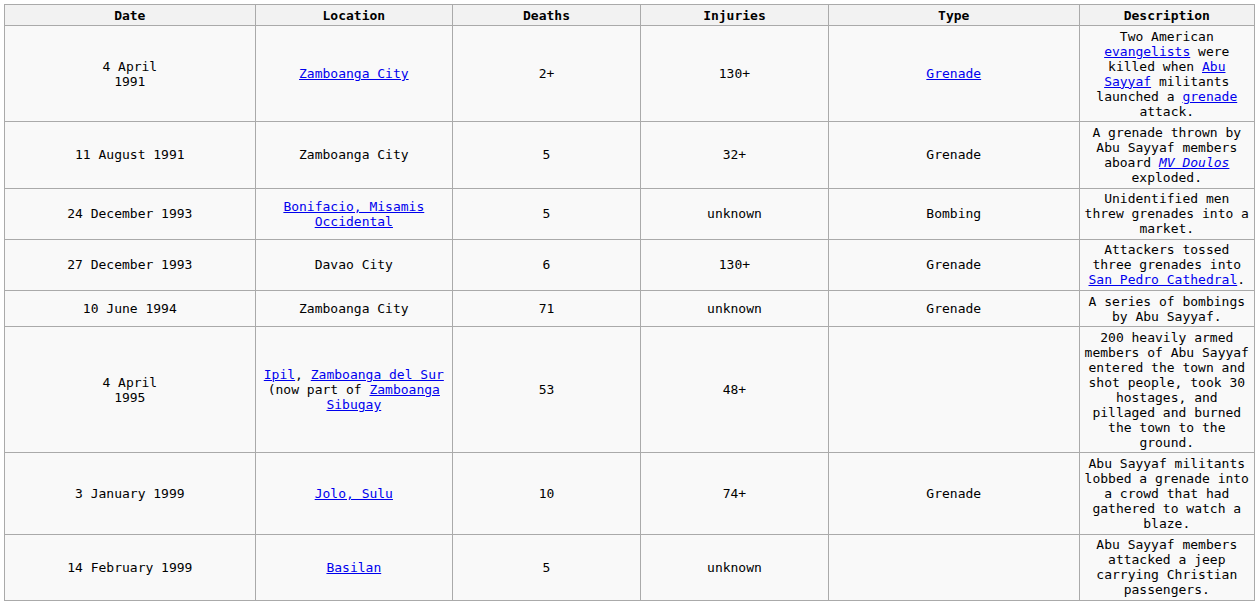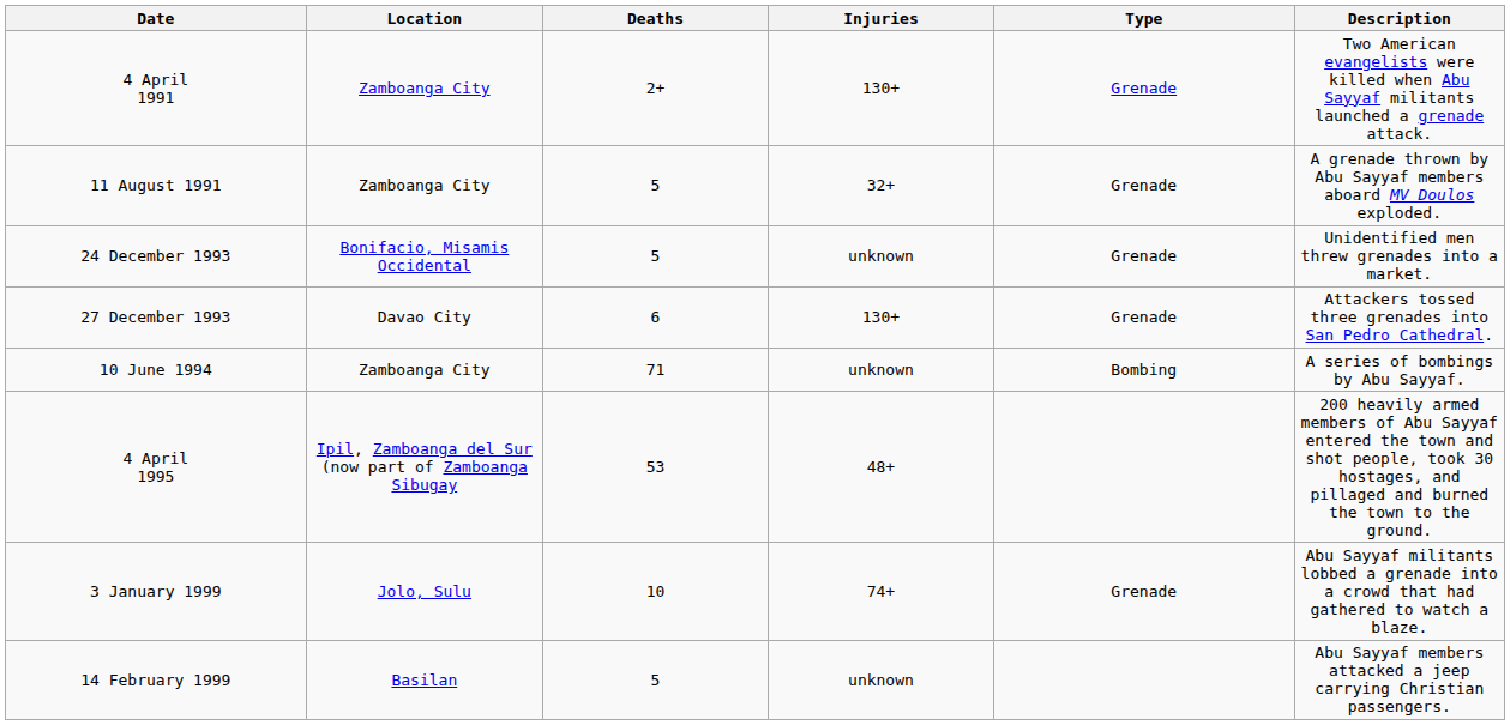24 December 1993 | Type: Bombing -> Grenade
10 June 1994 | Type: Grenade -> Bombing
